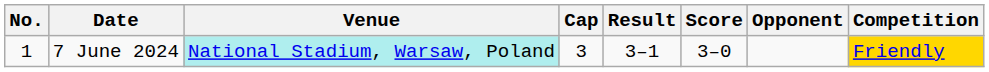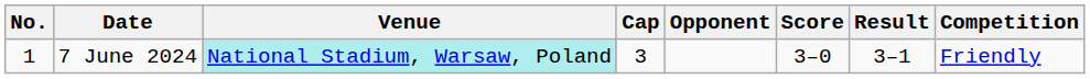columns swapped: Opponent <-> Result
7 June 2024 | Competition: gold background -> no background
